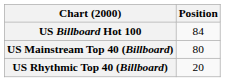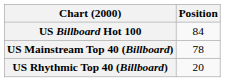US Mainstream Top 40 (Billboard) | Position: 80 -> 78
